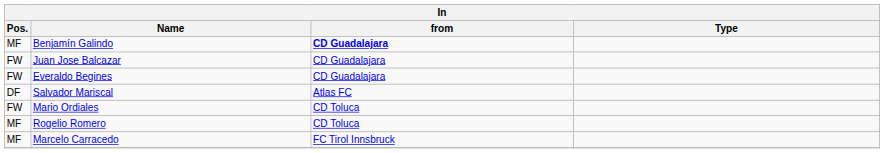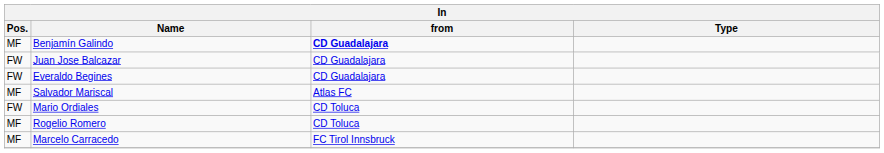Salvador Mariscal | Pos.: DF -> MF
